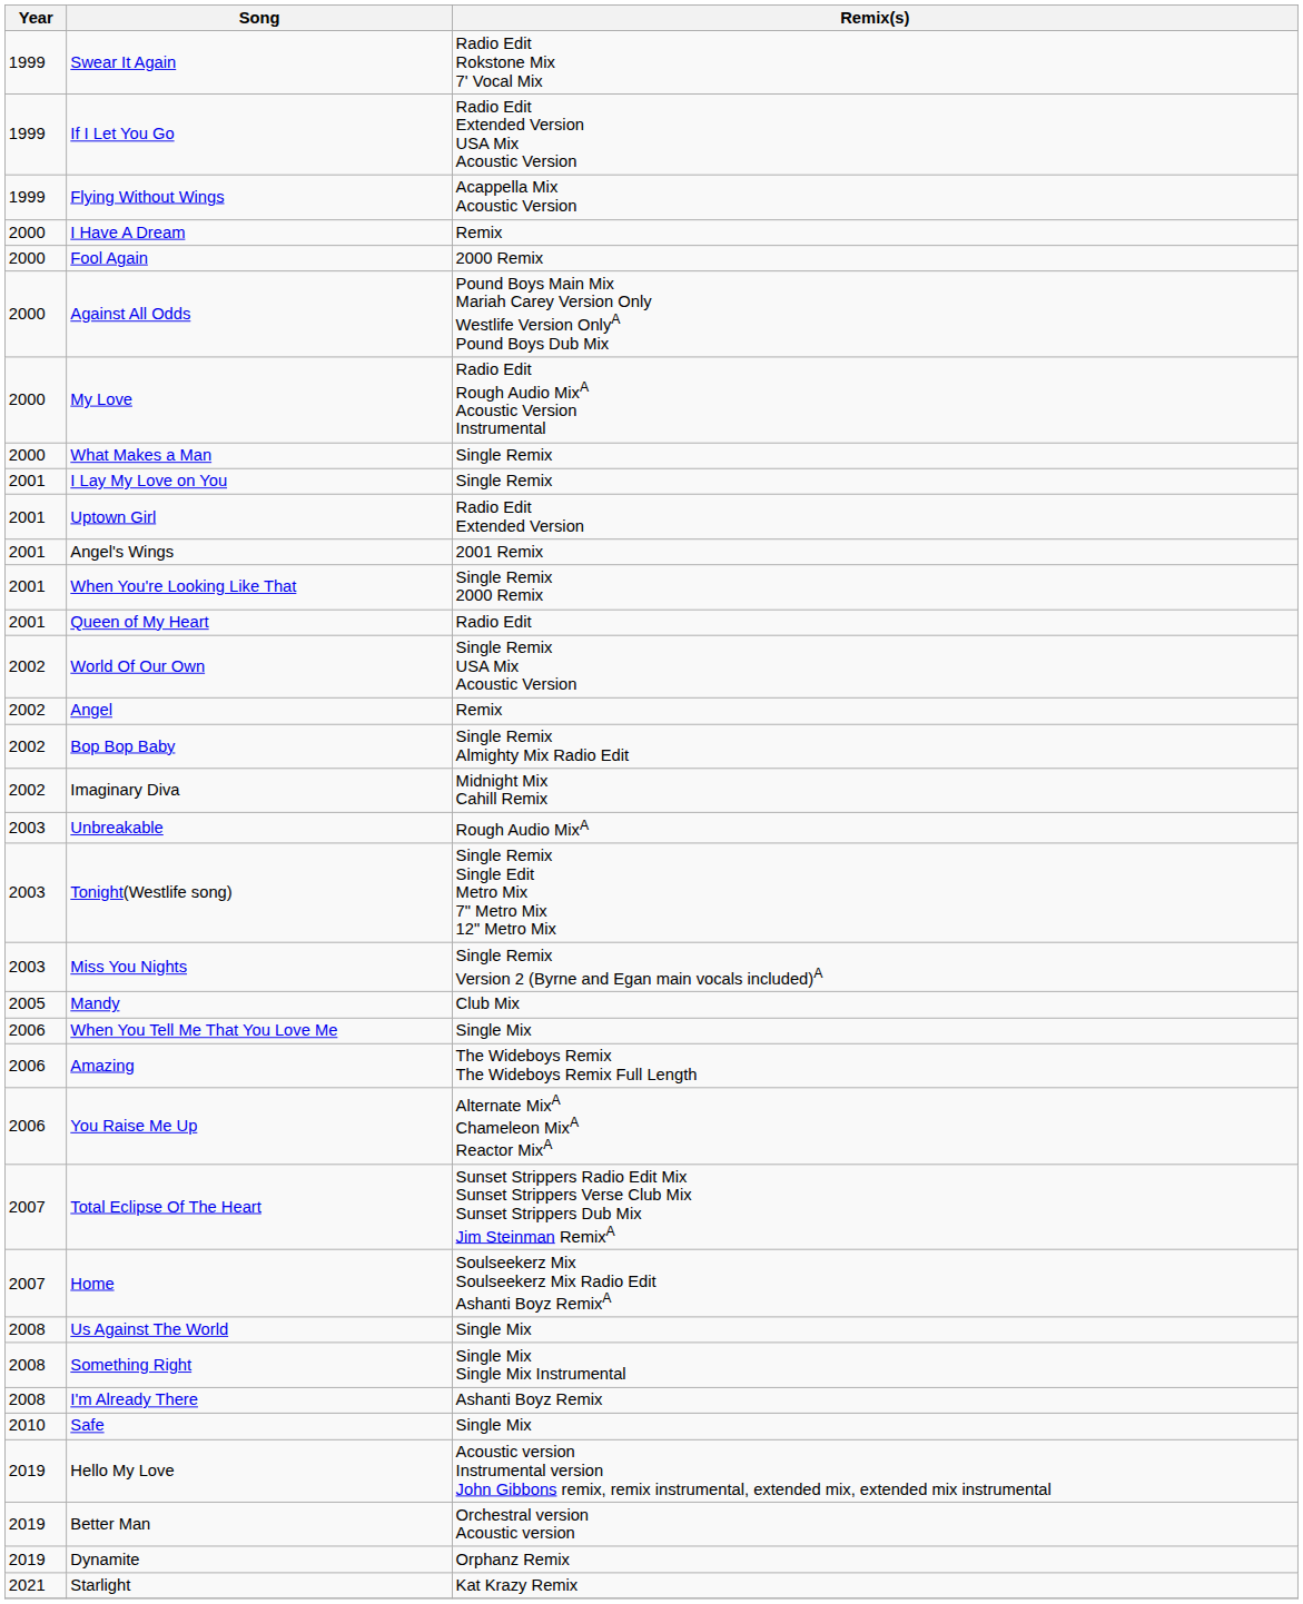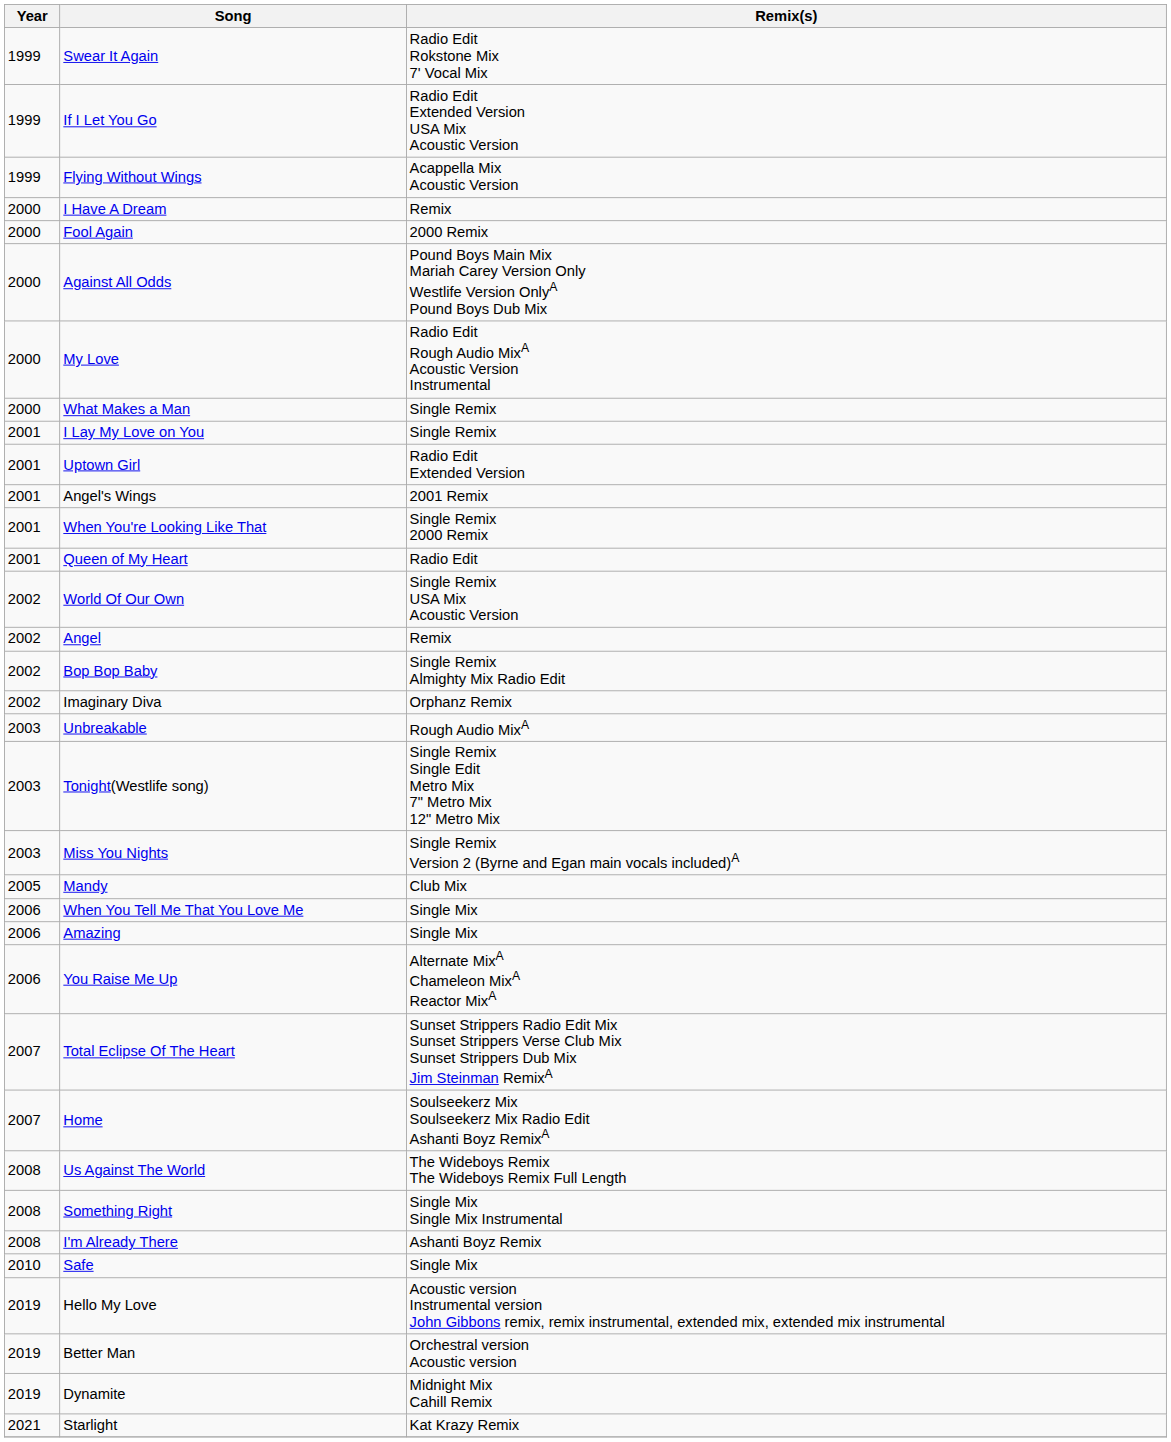Imaginary Diva | Remix(s): Midnight Mix Cahill Remix -> Orphanz Remix
Amazing | Remix(s): The Wideboys Remix The Wideboys Remix Full Length -> Single Mix
Us Against The World | Remix(s): Single Mix -> The Wideboys Remix The Wideboys Remix Full Length
Dynamite | Remix(s): Orphanz Remix -> Midnight Mix Cahill Remix
